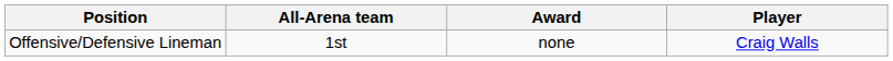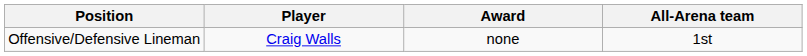columns swapped: Player <-> All-Arena team
